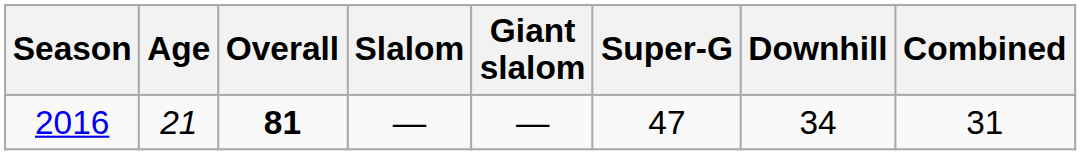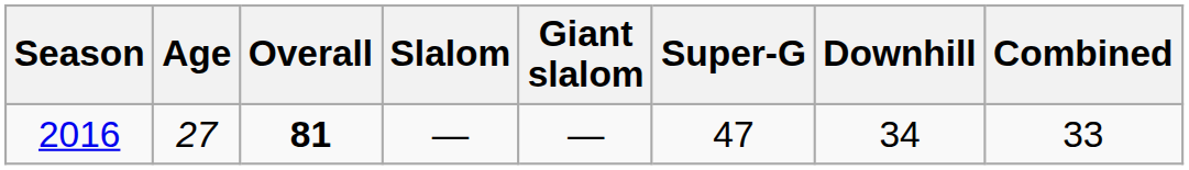2016 | Age: 21 -> 27
2016 | Combined: 31 -> 33
